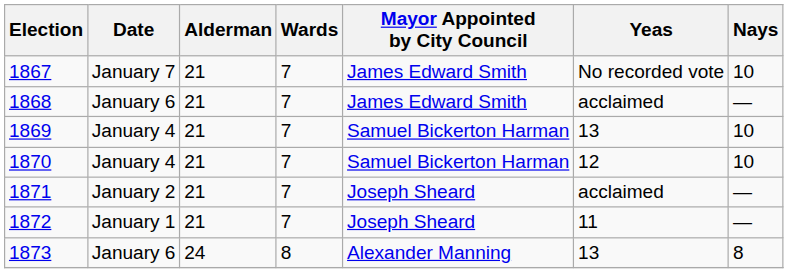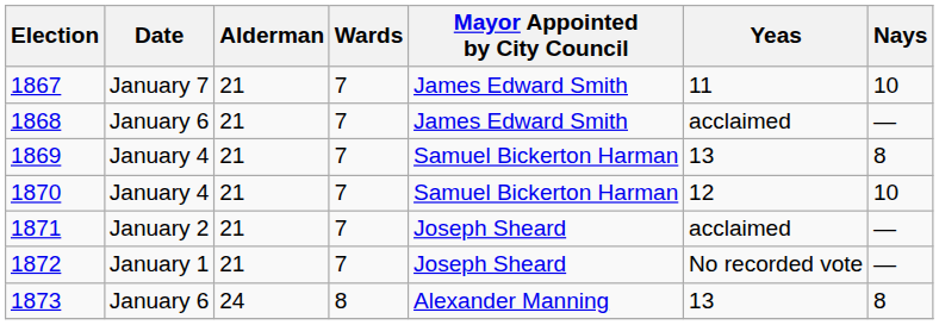1867 | Yeas: No recorded vote -> 11
1869 | Nays: 10 -> 8
1872 | Yeas: 11 -> No recorded vote
